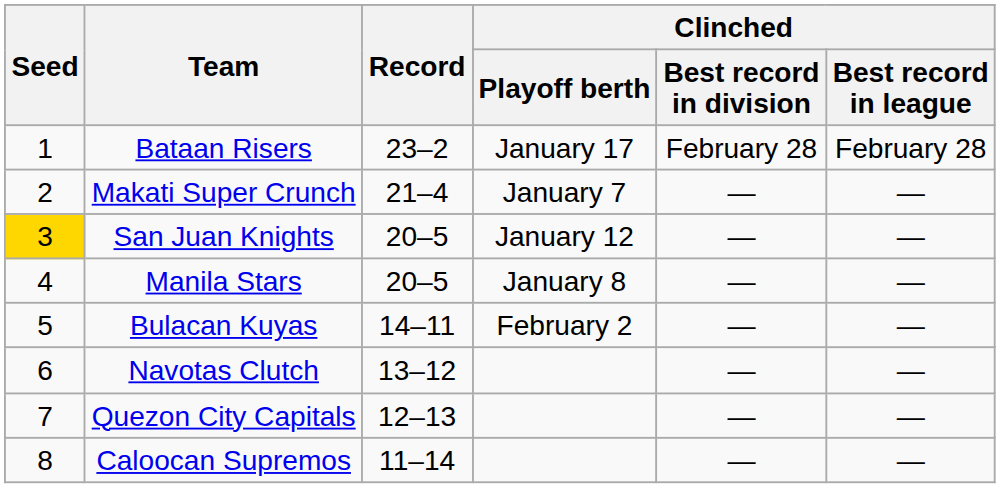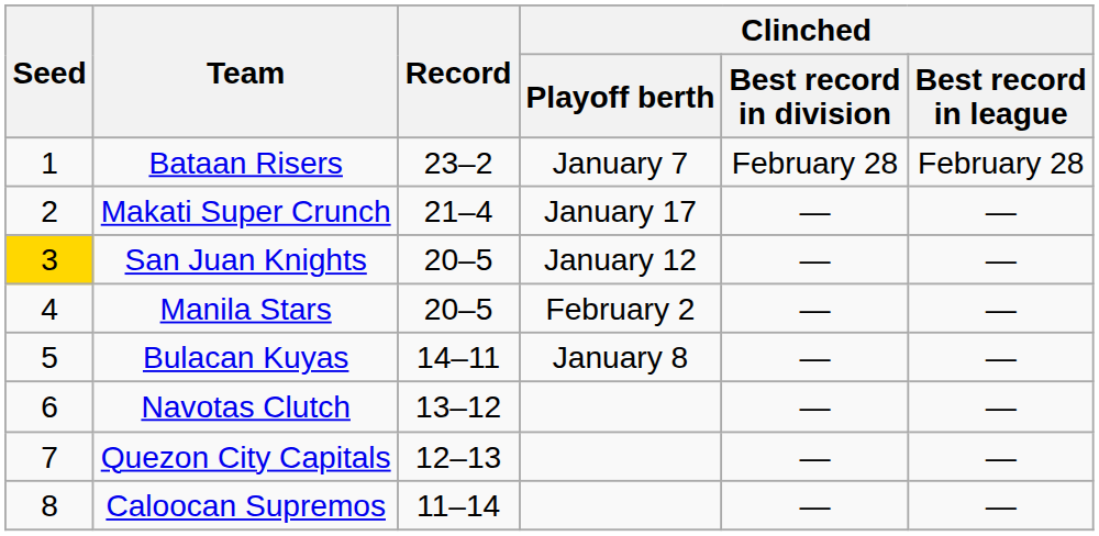Bataan Risers | Clinched / Playoff berth: January 17 -> January 7
Makati Super Crunch | Clinched / Playoff berth: January 7 -> January 17
Manila Stars | Clinched / Playoff berth: January 8 -> February 2
Bulacan Kuyas | Clinched / Playoff berth: February 2 -> January 8
